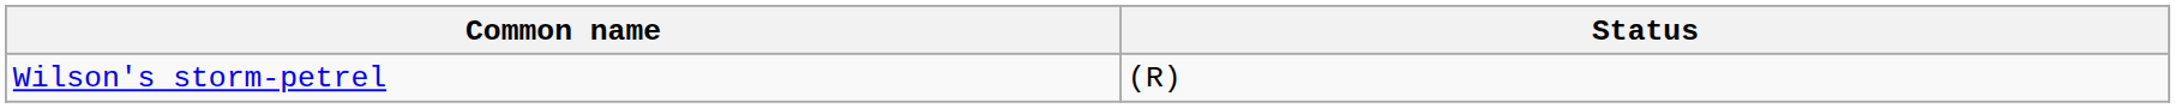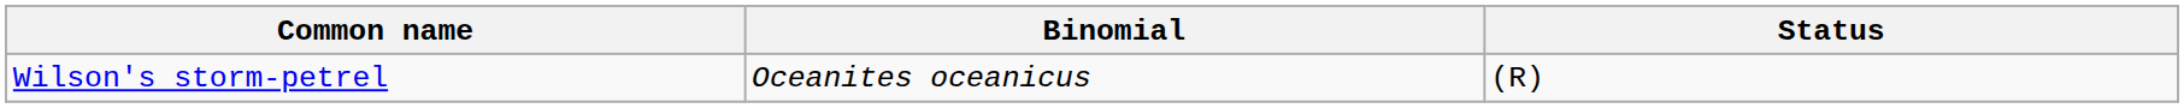+ column: Binomial | Oceanites oceanicus
